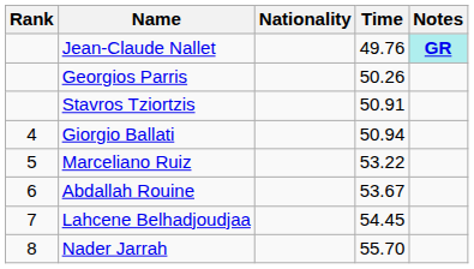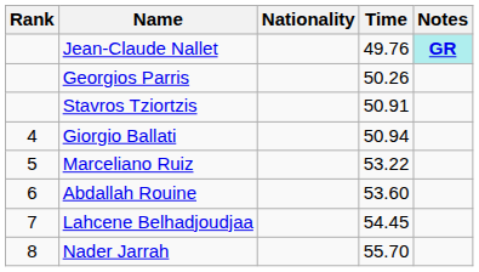Abdallah Rouine | Time: 53.67 -> 53.60
